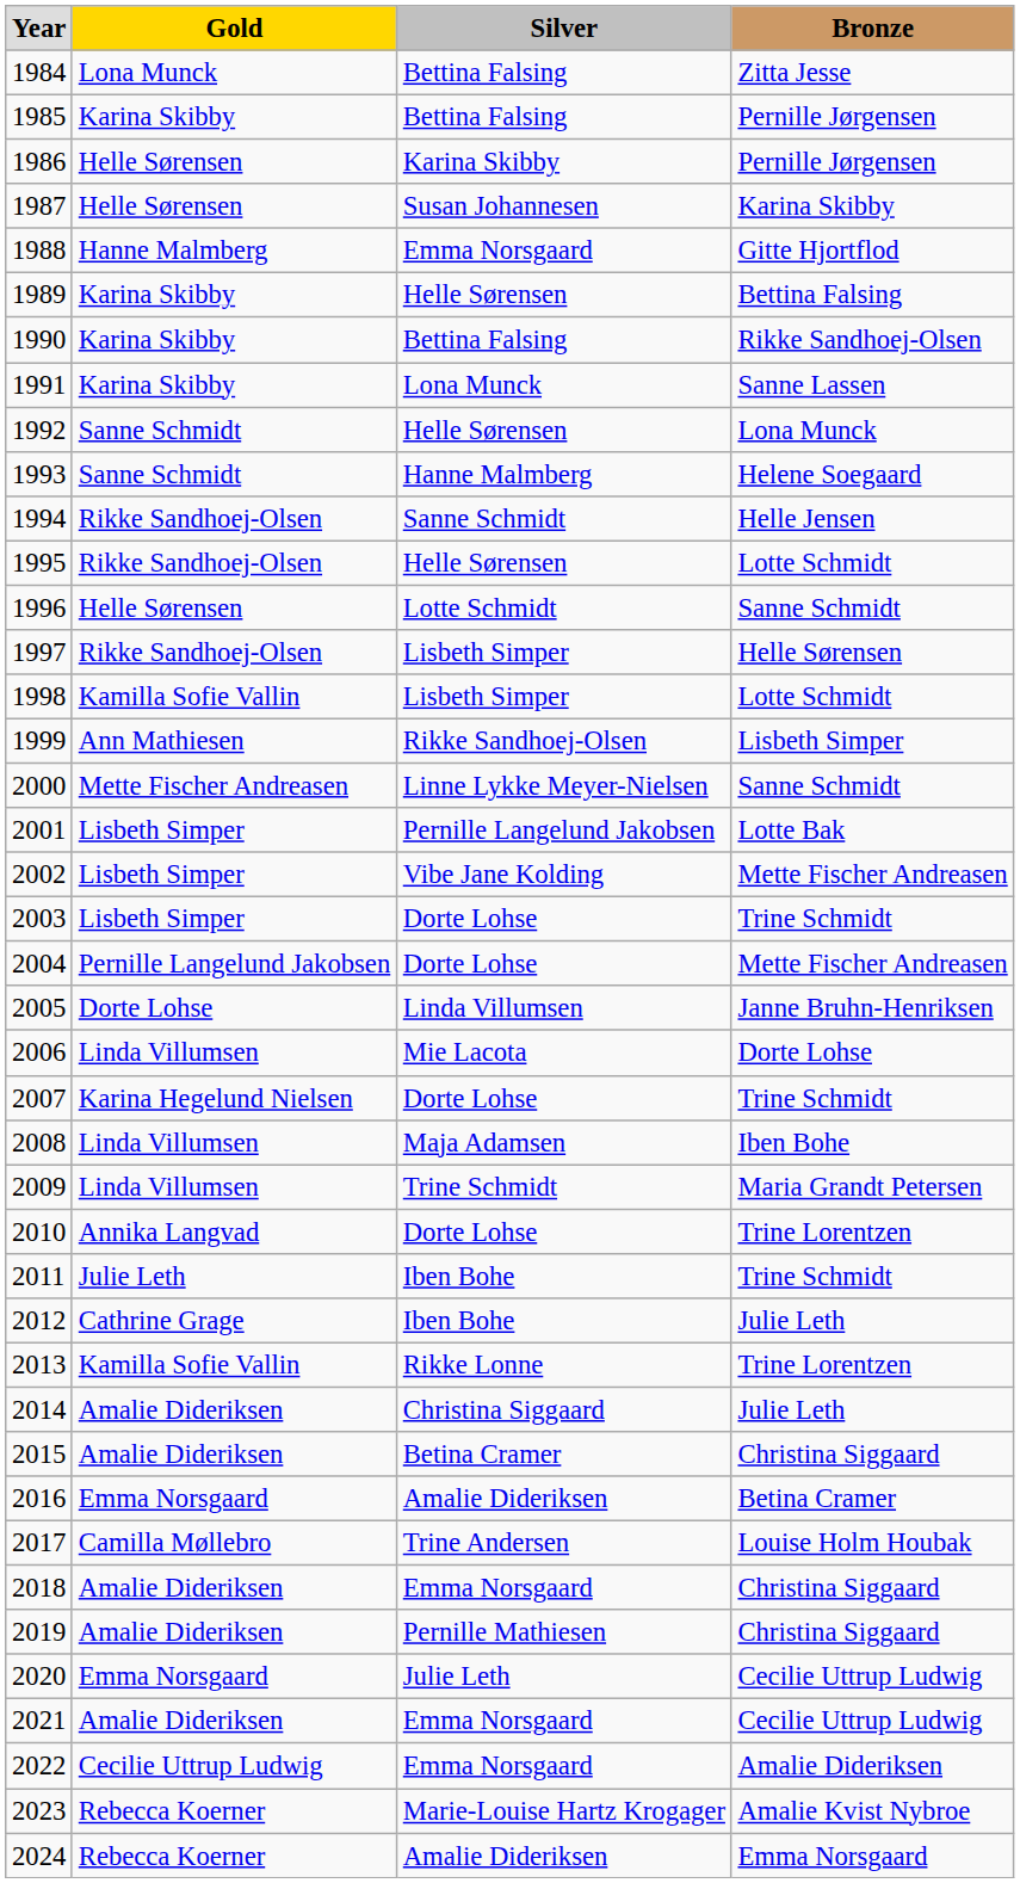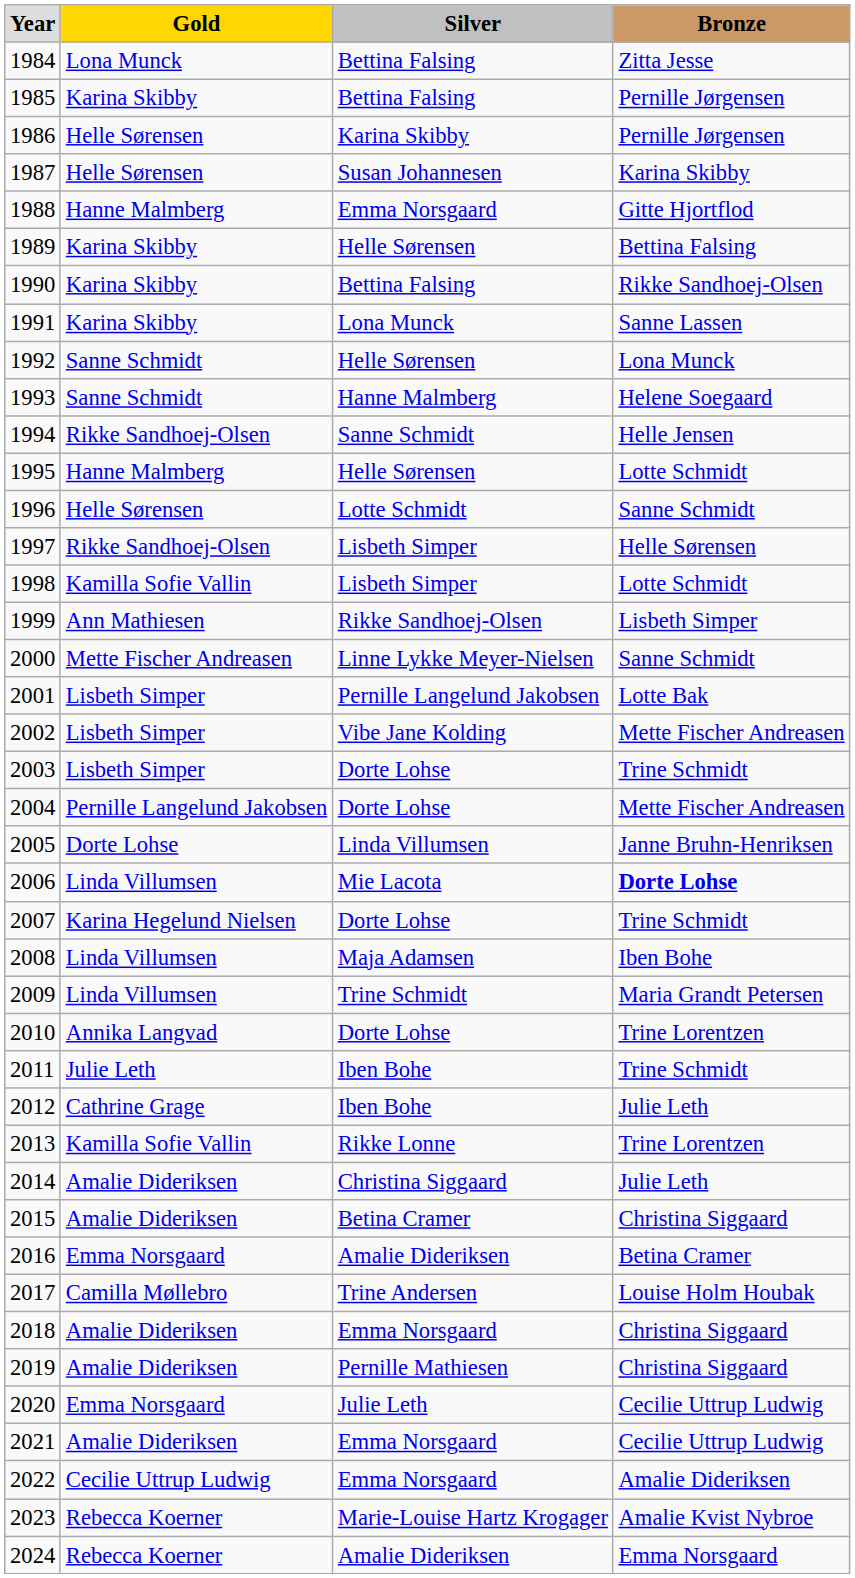1995 | Gold: Rikke Sandhoej-Olsen -> Hanne Malmberg
2006 | Bronze: normal -> bold
